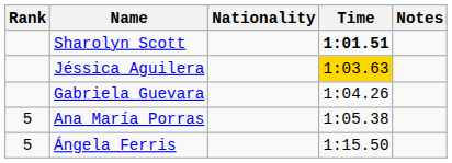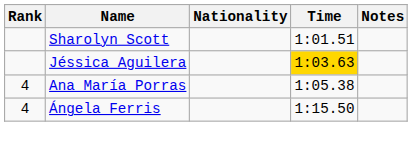Sharolyn Scott | Time: bold -> normal
- row: Gabriela Guevara | 1:04.26
Ana María Porras | Rank: 5 -> 4
Ángela Ferris | Rank: 5 -> 4
